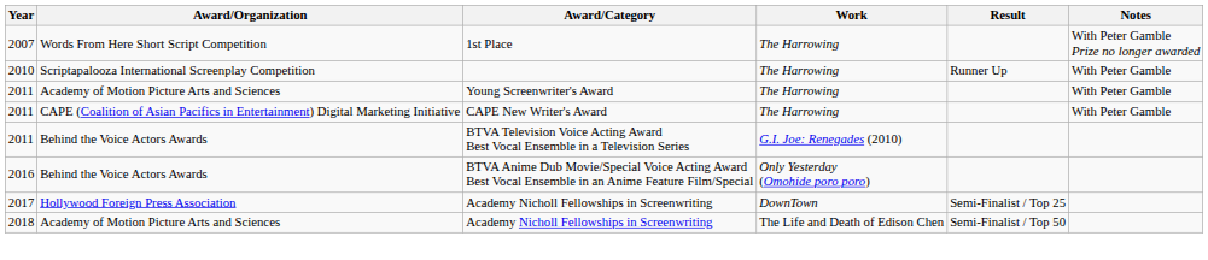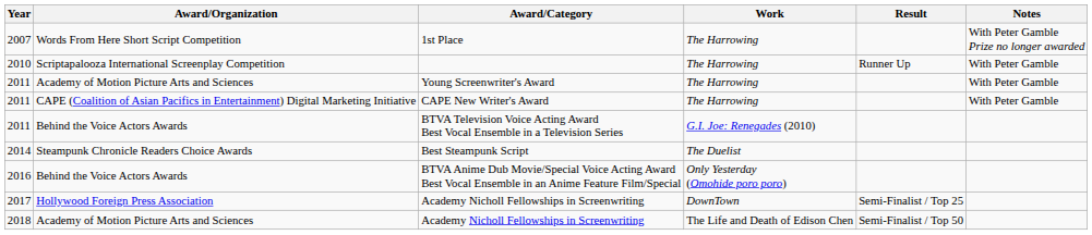+ row: 2014 | Steampunk Chronicle Readers Choice Awards | Best Steampunk Script | The Duelist
